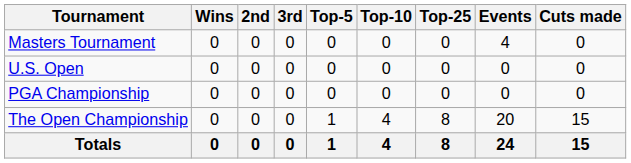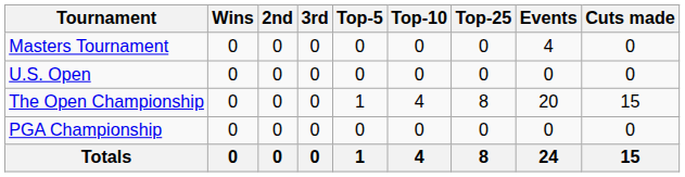rows swapped: The Open Championship <-> PGA Championship
